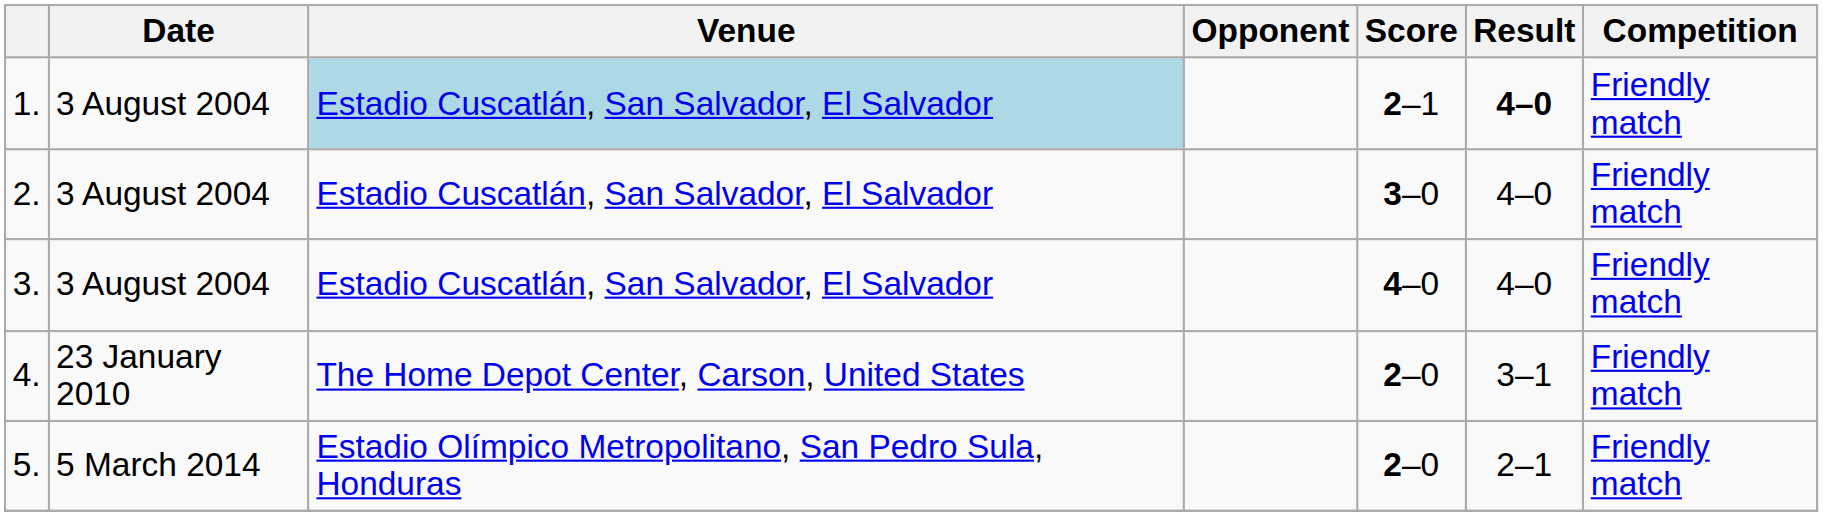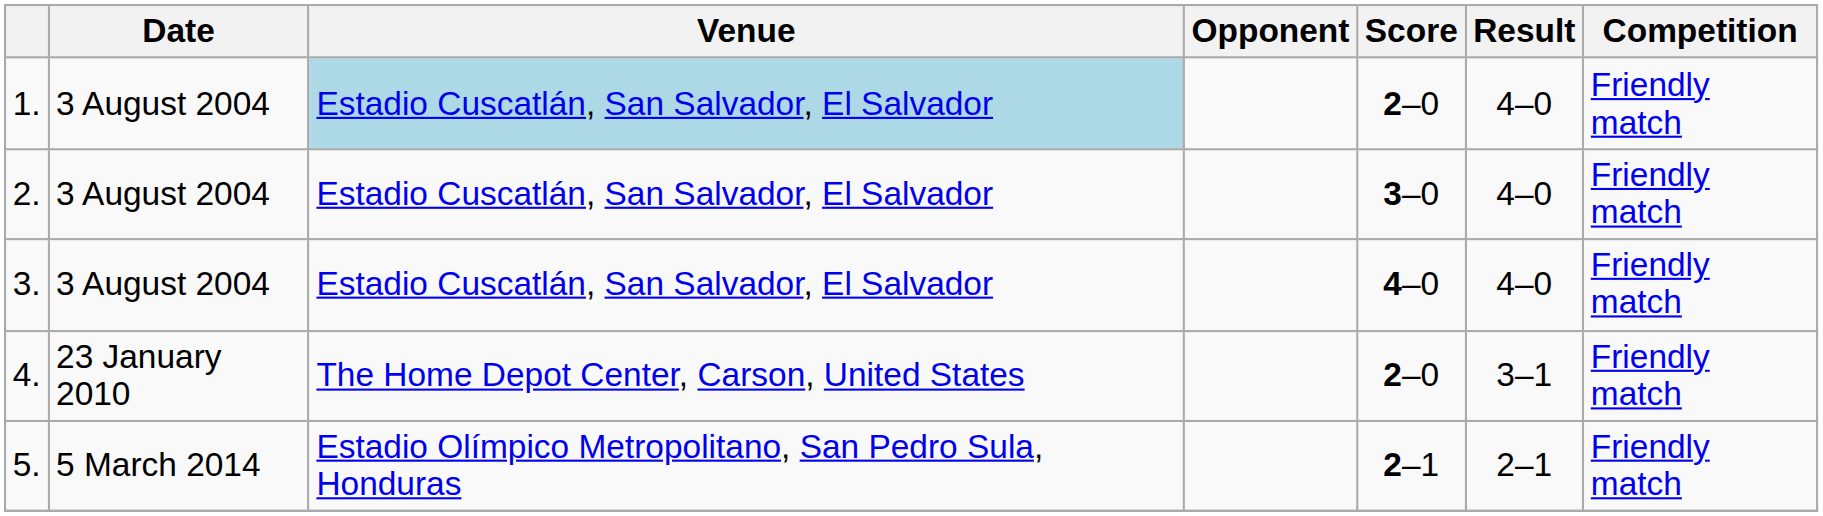1. | Score: 2–1 -> 2–0
1. | Result: bold -> normal
5. | Score: 2–0 -> 2–1
